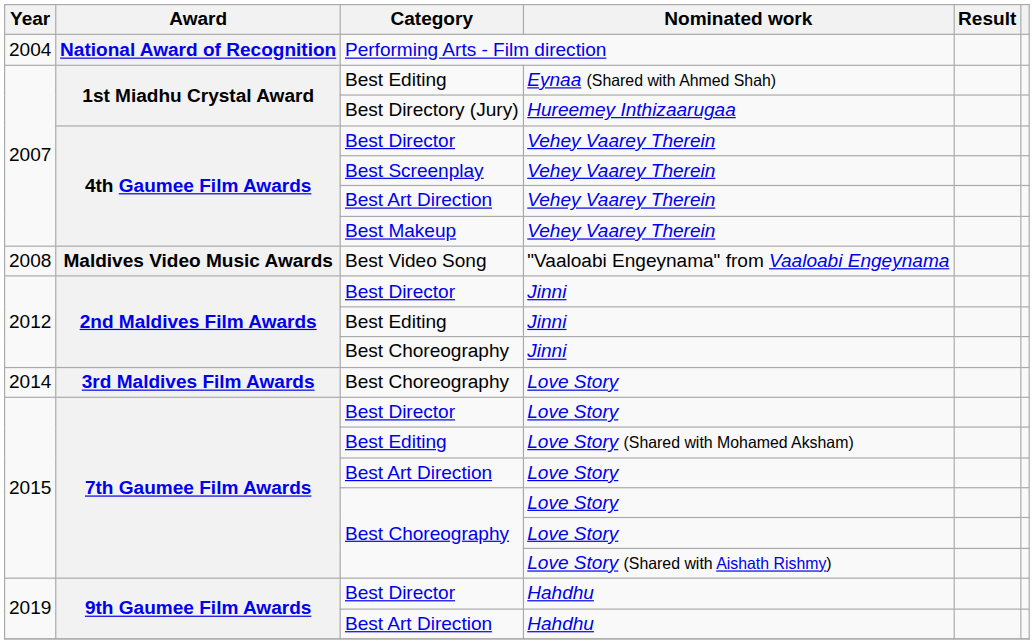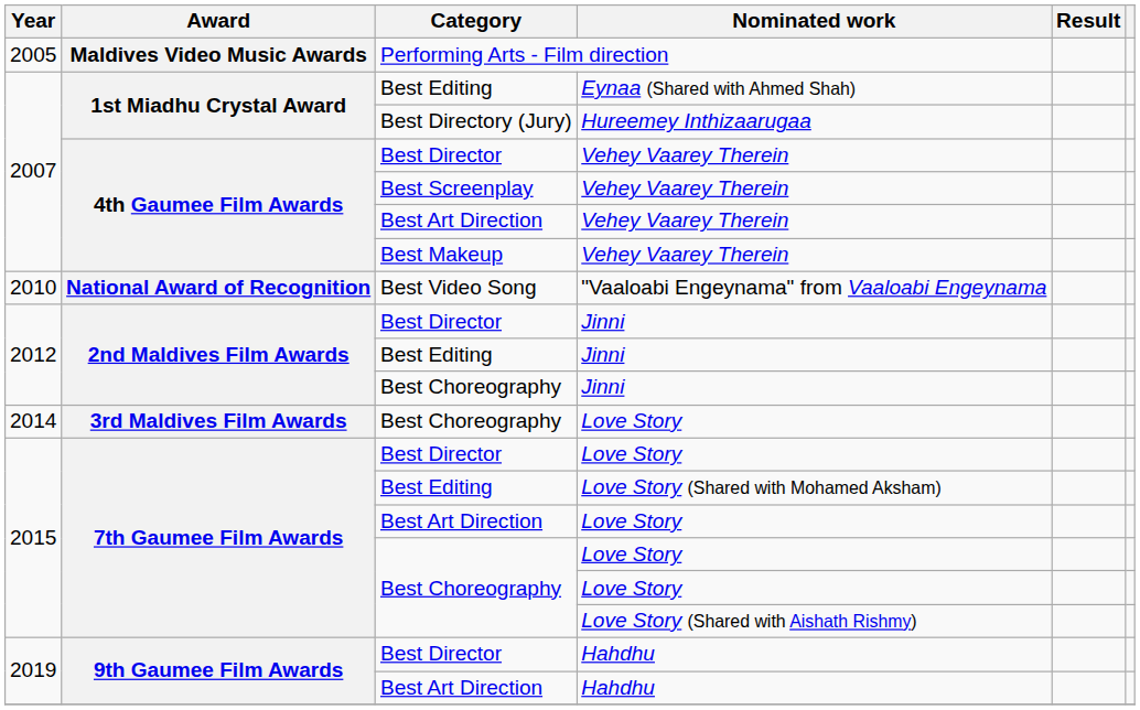Performing Arts - Film direction | Year: 2004 -> 2005
Performing Arts - Film direction | Award: National Award of Recognition -> Maldives Video Music Awards
"Vaaloabi Engeynama" from Vaaloabi Engeynama | Year: 2008 -> 2010
"Vaaloabi Engeynama" from Vaaloabi Engeynama | Award: Maldives Video Music Awards -> National Award of Recognition
